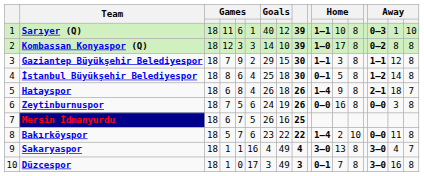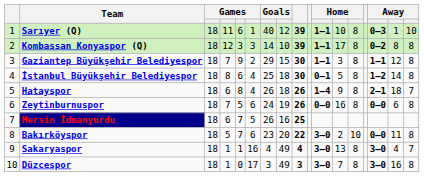Kombassan Konyaspor (Q) | column 11: 1–0 -> 1–1
Zeytinburnuspor | column 16: 3 -> 6
Bakırköyspor | column 8: 22 -> 20
Bakırköyspor | column 11: 1–4 -> 3–0
Düzcespor | column 11: 0–1 -> 3–0
